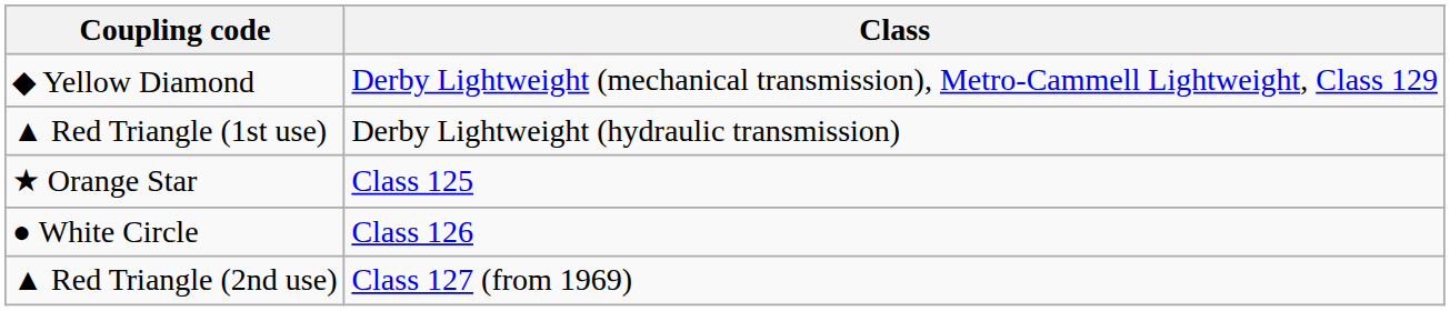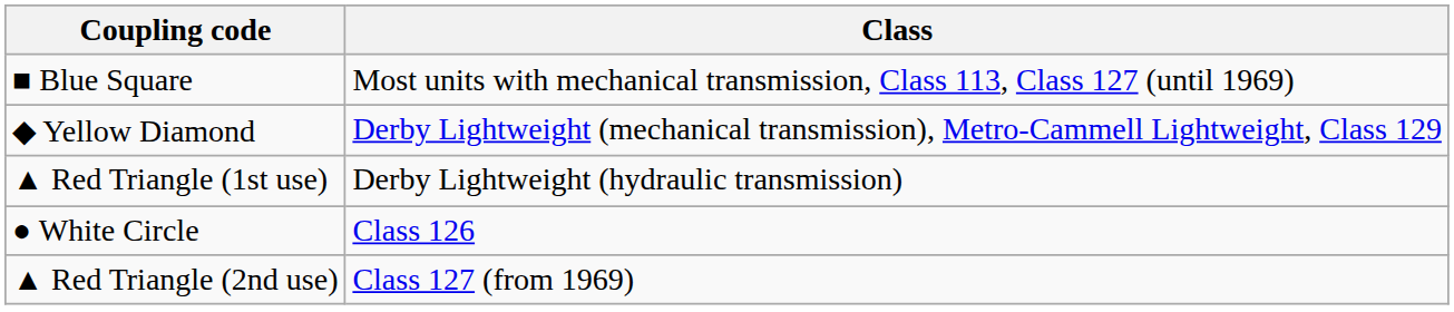+ row: ■ Blue Square | Most units with mechanical transmission, Class 113, Class 127 (until 1969)
- row: ★ Orange Star | Class 125
